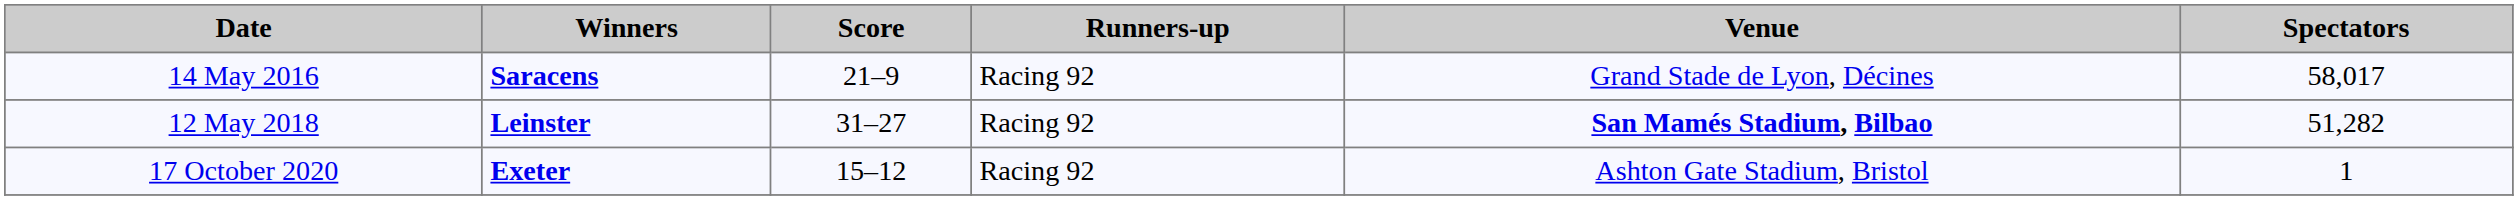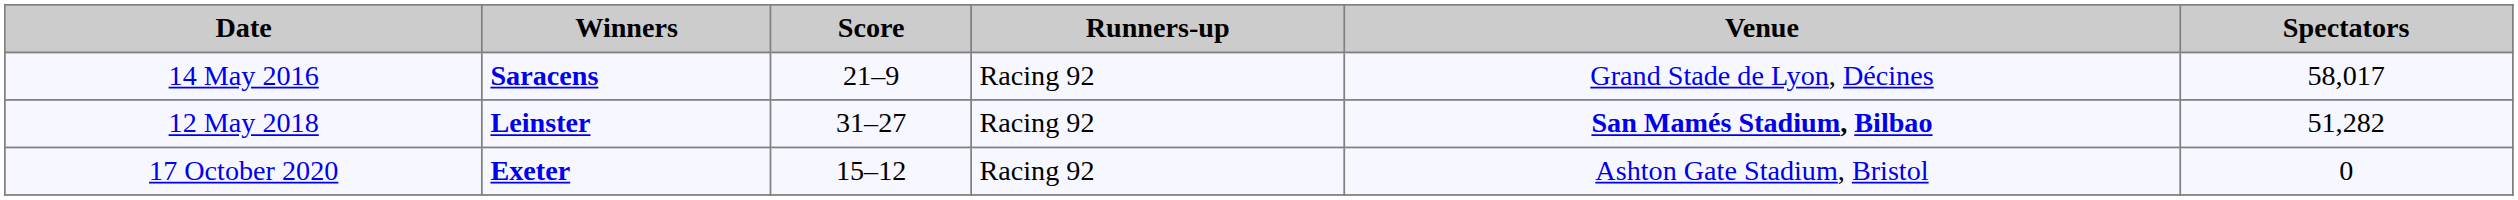17 October 2020 | Spectators: 1 -> 0
